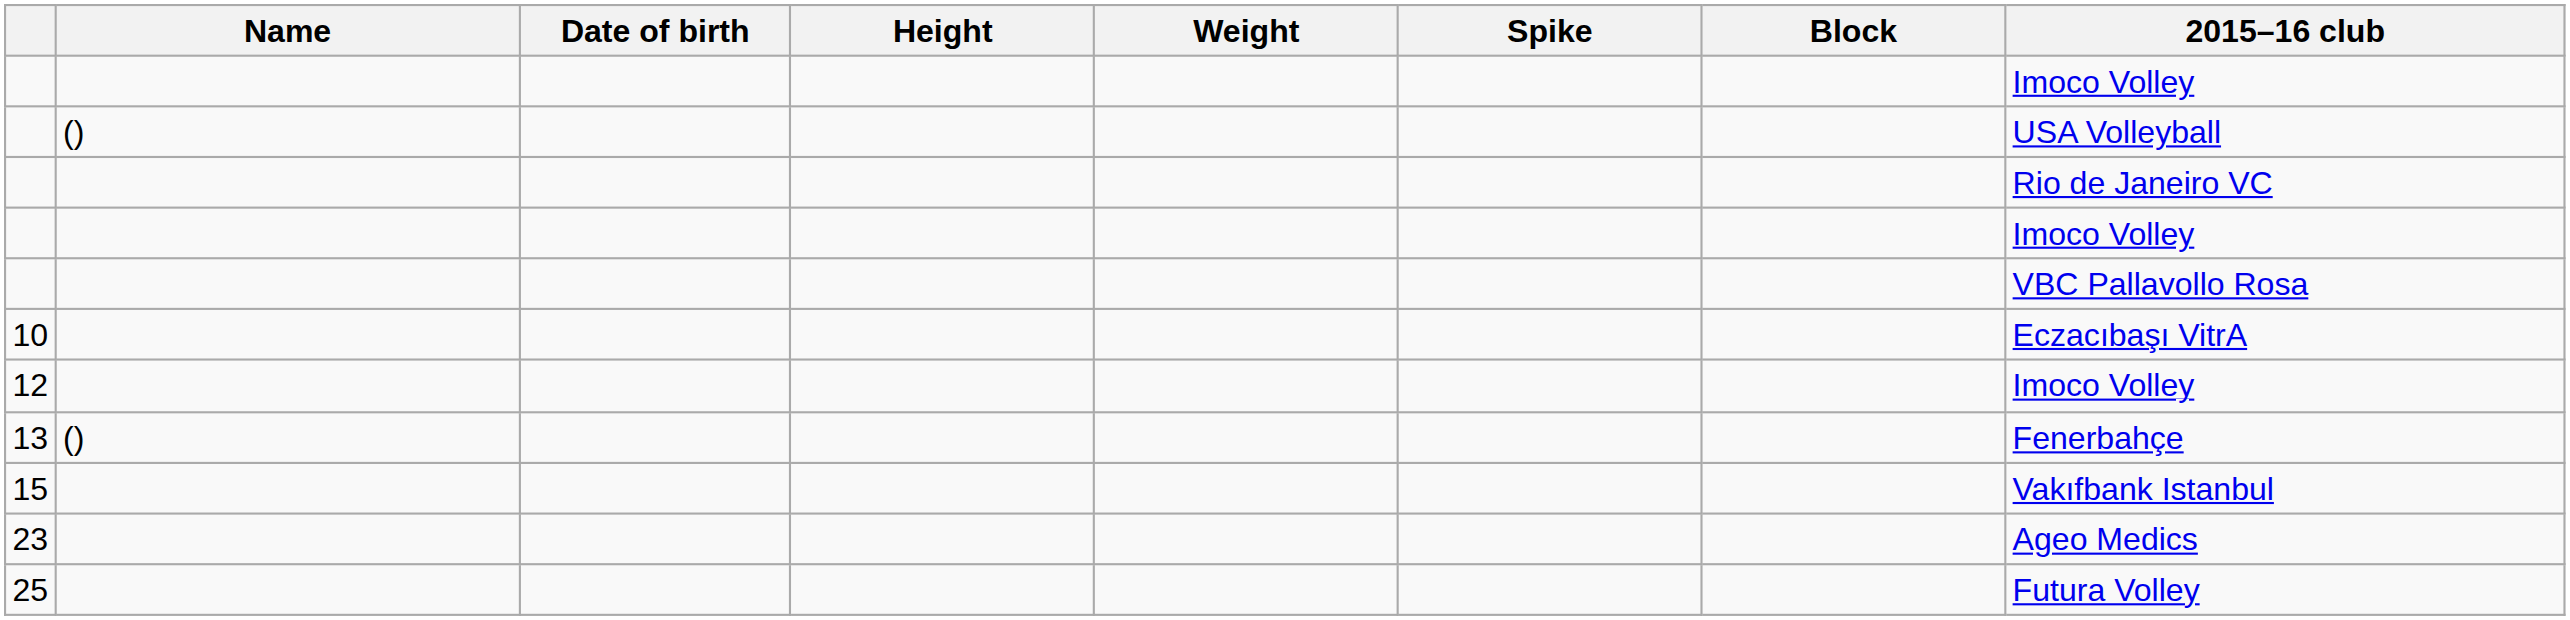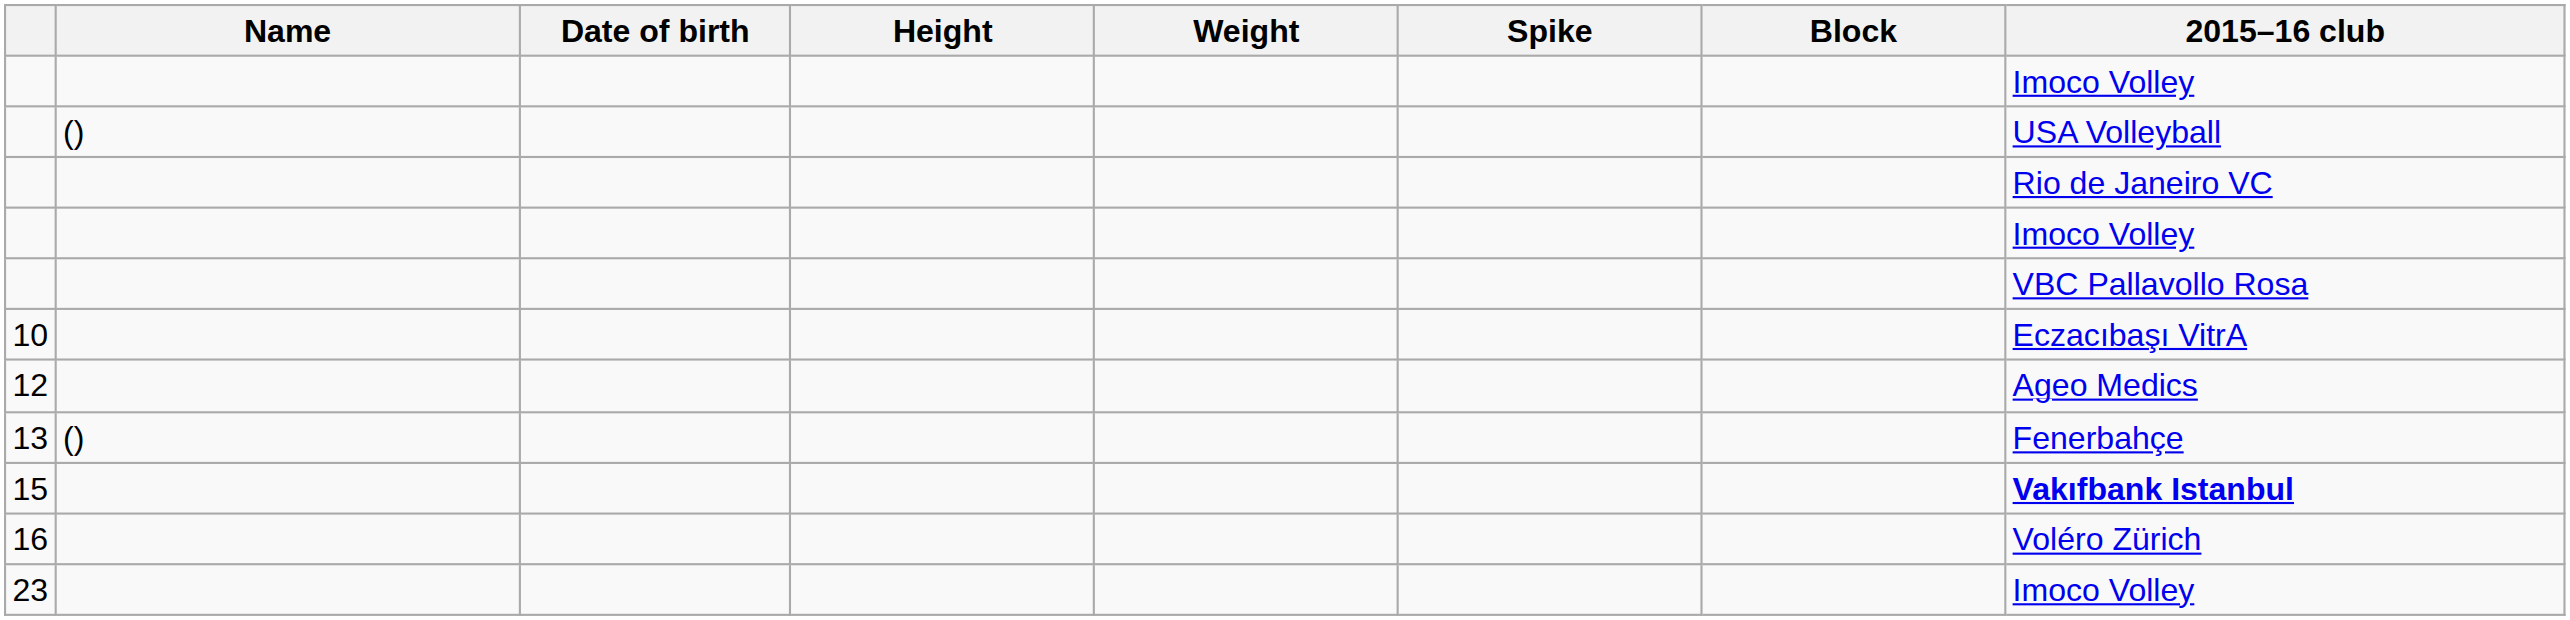12 | 2015–16 club: Imoco Volley -> Ageo Medics
15 | 2015–16 club: normal -> bold
+ row: 16 | Voléro Zürich
23 | 2015–16 club: Ageo Medics -> Imoco Volley
- row: 25 | Futura Volley
